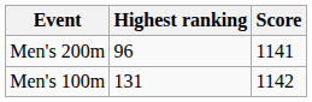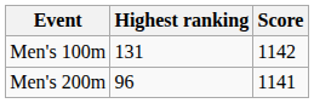rows swapped: Men's 100m <-> Men's 200m
